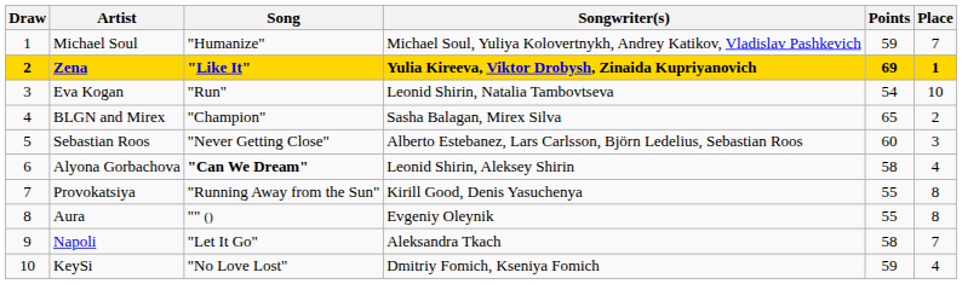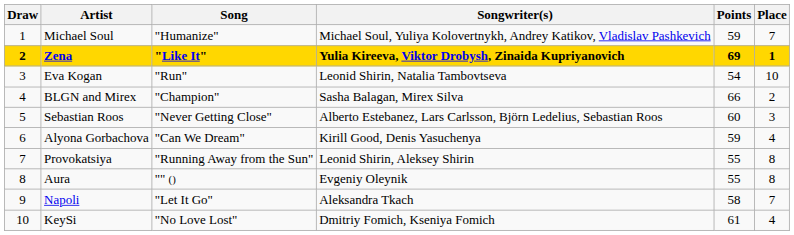BLGN and Mirex | Points: 65 -> 66
Alyona Gorbachova | Song: bold -> normal
Alyona Gorbachova | Songwriter(s): Leonid Shirin, Aleksey Shirin -> Kirill Good, Denis Yasuchenya
Alyona Gorbachova | Points: 58 -> 59
Provokatsiya | Songwriter(s): Kirill Good, Denis Yasuchenya -> Leonid Shirin, Aleksey Shirin
KeySi | Points: 59 -> 61
